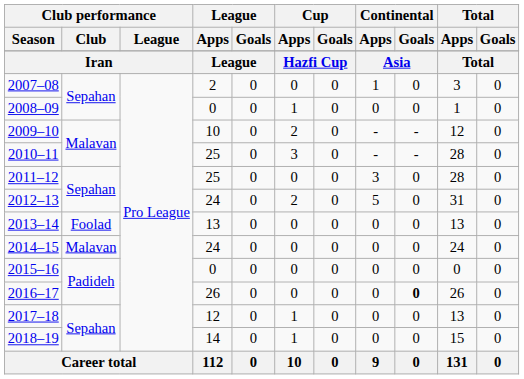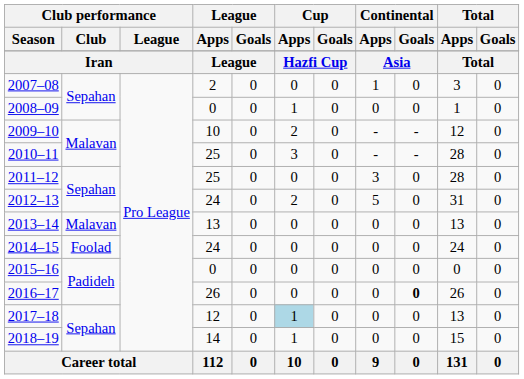2013–14 | Club performance / Club: Foolad -> Malavan
2014–15 | Club performance / Club: Malavan -> Foolad
2017–18 | Cup / Apps: no background -> lightblue background
